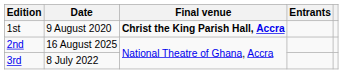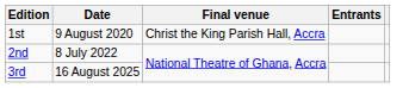1st | Final venue: bold -> normal
2nd | Date: 16 August 2025 -> 8 July 2022
3rd | Date: 8 July 2022 -> 16 August 2025
